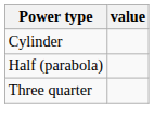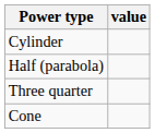+ row: Cone
